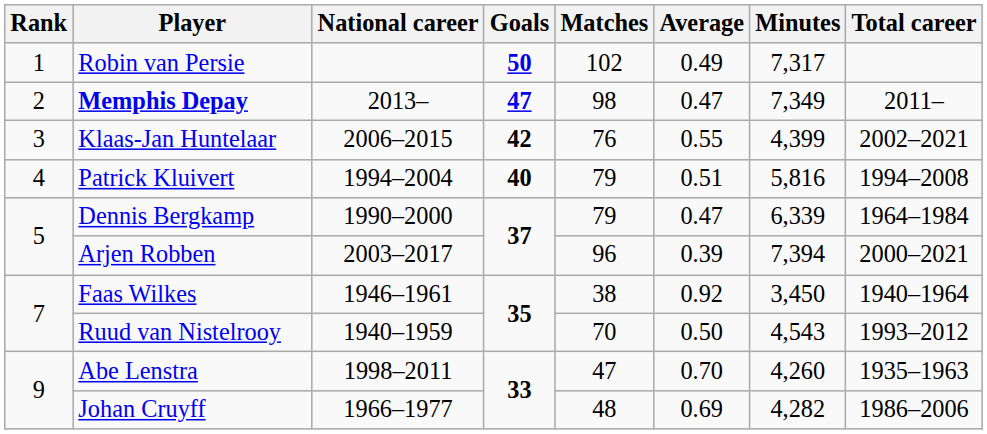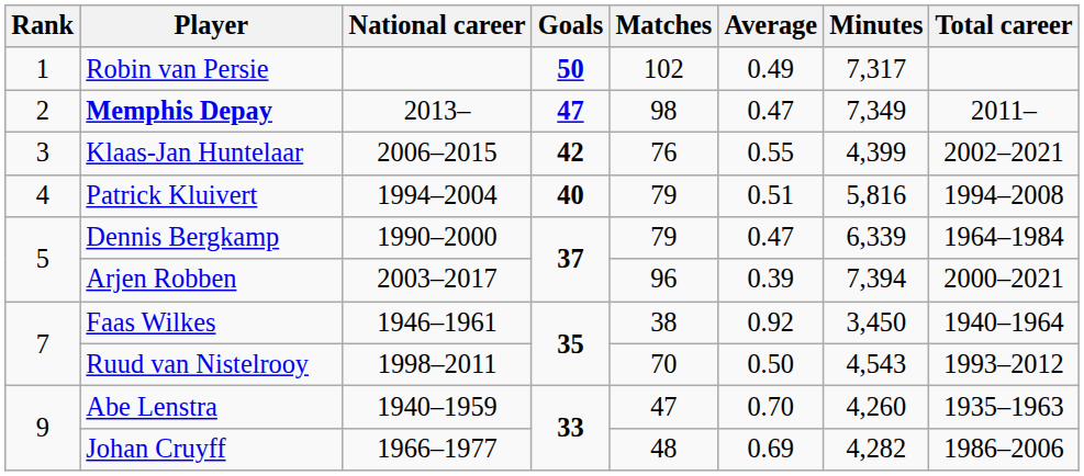Ruud van Nistelrooy | National career: 1940–1959 -> 1998–2011
Abe Lenstra | National career: 1998–2011 -> 1940–1959
